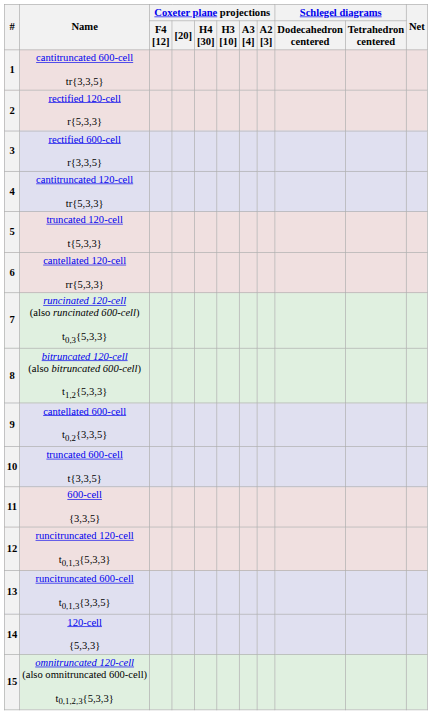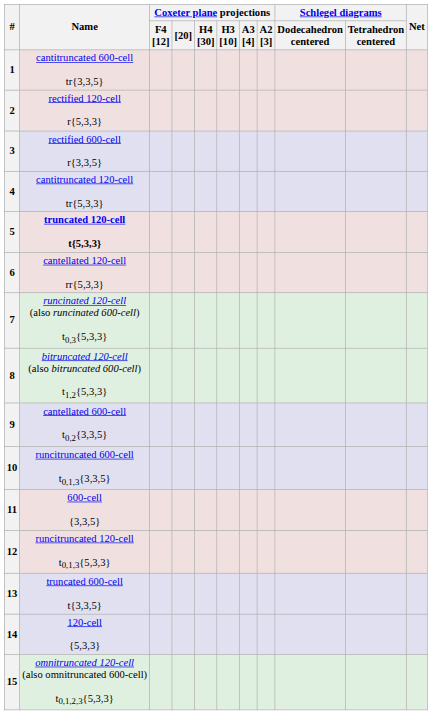5 | Name: normal -> bold
10 | Name: truncated 600-cell t{3,3,5} -> runcitruncated 600-cell t0,1,3{3,3,5}
13 | Name: runcitruncated 600-cell t0,1,3{3,3,5} -> truncated 600-cell t{3,3,5}
